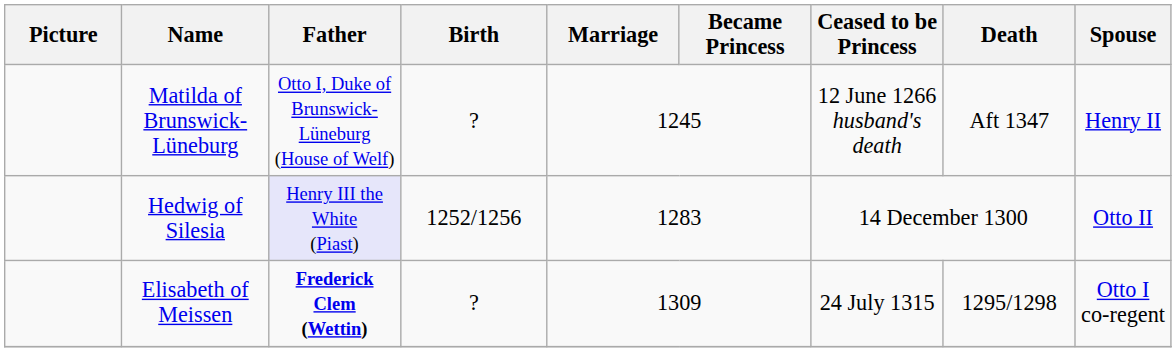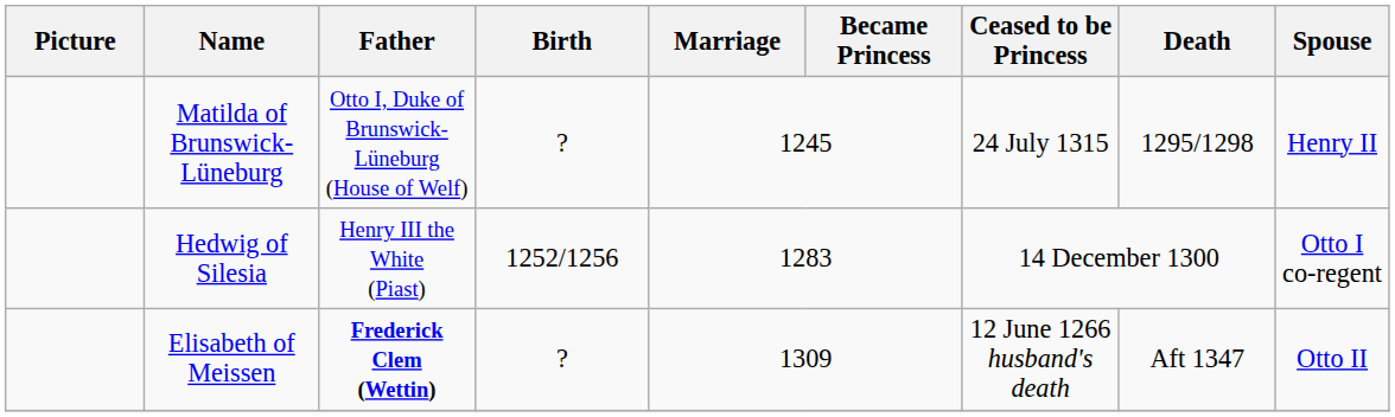Matilda of Brunswick-Lüneburg | Ceased to be Princess: 12 June 1266 husband's death -> 24 July 1315
Matilda of Brunswick-Lüneburg | Death: Aft 1347 -> 1295/1298
Hedwig of Silesia | Father: lavender background -> no background
Hedwig of Silesia | Spouse: Otto II -> Otto I co-regent
Elisabeth of Meissen | Ceased to be Princess: 24 July 1315 -> 12 June 1266 husband's death
Elisabeth of Meissen | Death: 1295/1298 -> Aft 1347
Elisabeth of Meissen | Spouse: Otto I co-regent -> Otto II
